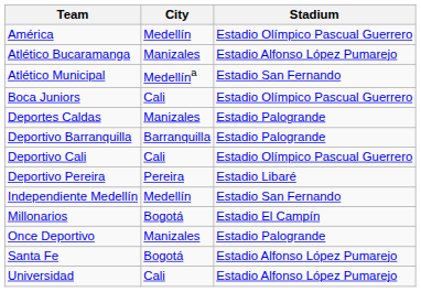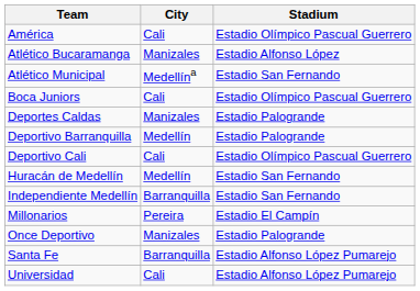América | City: Medellín -> Cali
Atlético Bucaramanga | Stadium: Estadio Alfonso López Pumarejo -> Estadio Alfonso López
Deportivo Barranquilla | City: Barranquilla -> Medellín
- row: Deportivo Pereira | Pereira | Estadio Libaré
+ row: Huracán de Medellín | Medellín | Estadio San Fernando
Independiente Medellín | City: Medellín -> Barranquilla
Millonarios | City: Bogotá -> Pereira
Santa Fe | City: Bogotá -> Barranquilla
